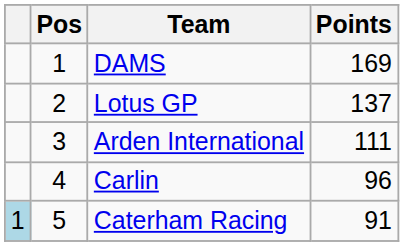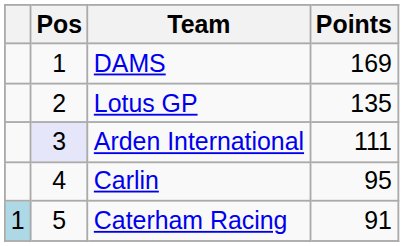Lotus GP | Points: 137 -> 135
Arden International | Pos: no background -> lavender background
Carlin | Points: 96 -> 95
